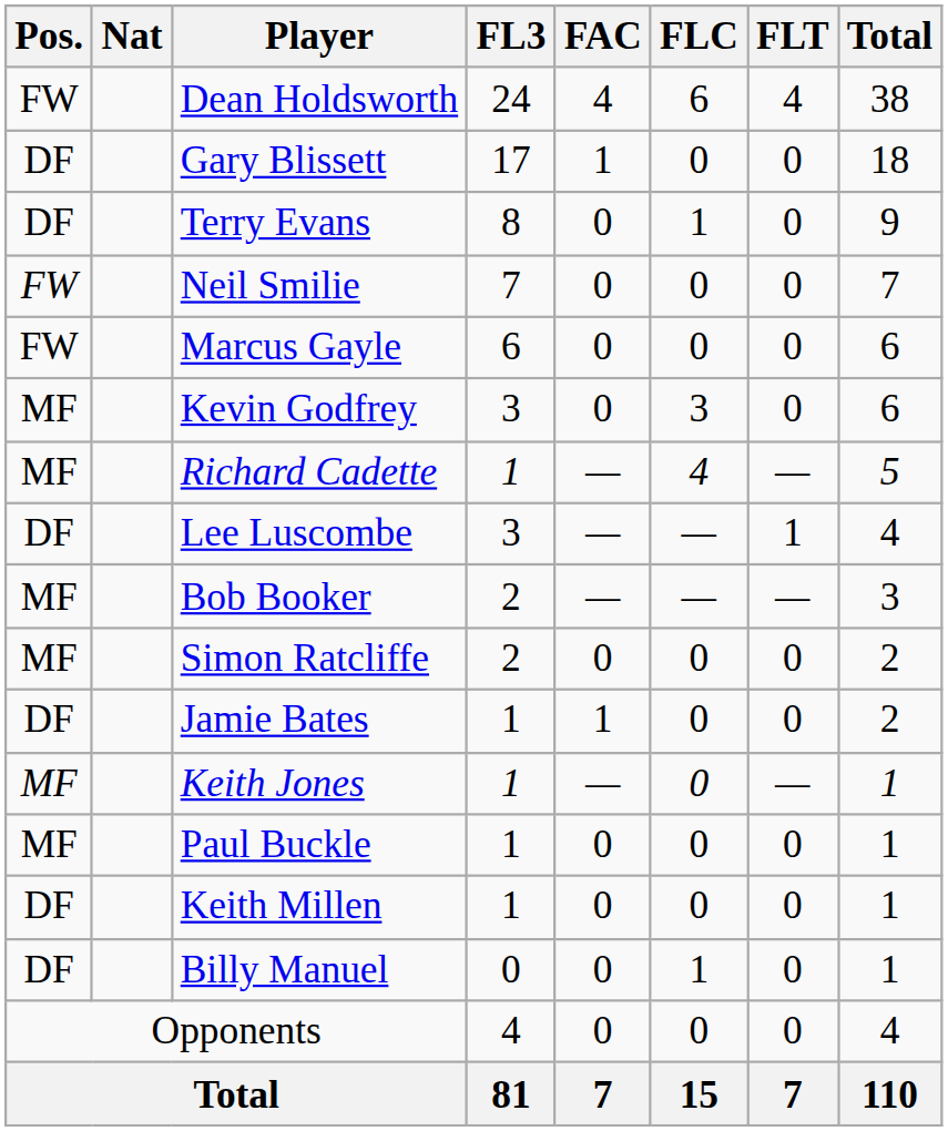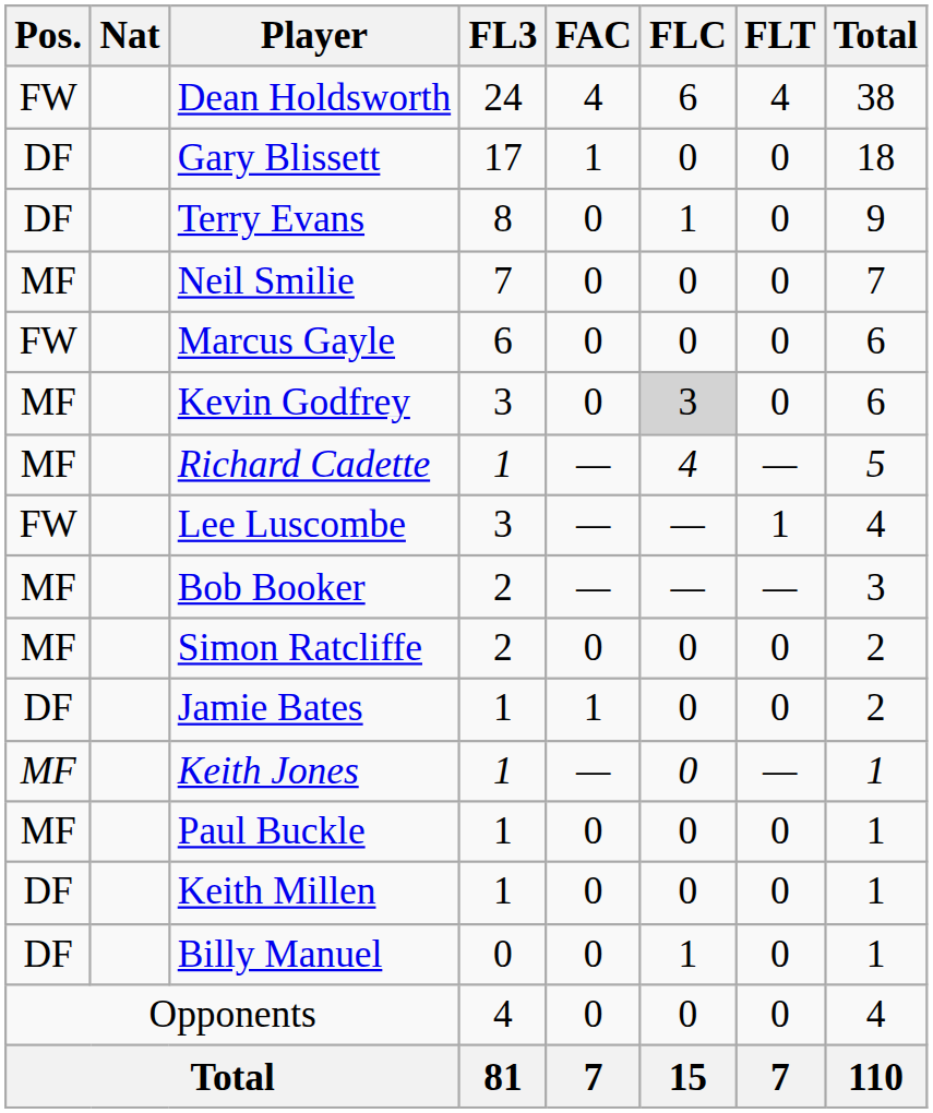Neil Smilie | Pos.: FW -> MF
Kevin Godfrey | FLC: no background -> lightgrey background
Lee Luscombe | Pos.: DF -> FW
